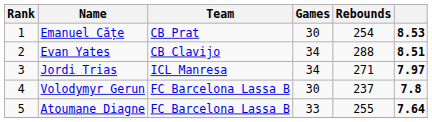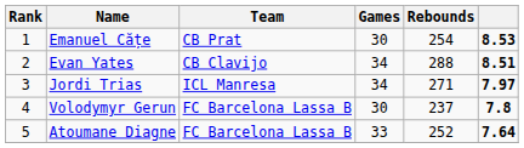Atoumane Diagne | Rebounds: 255 -> 252
